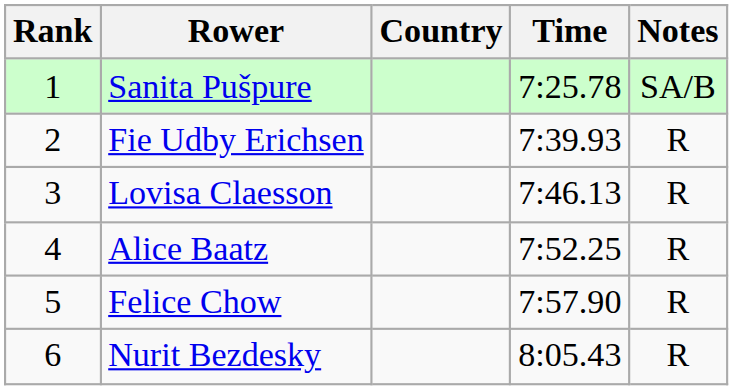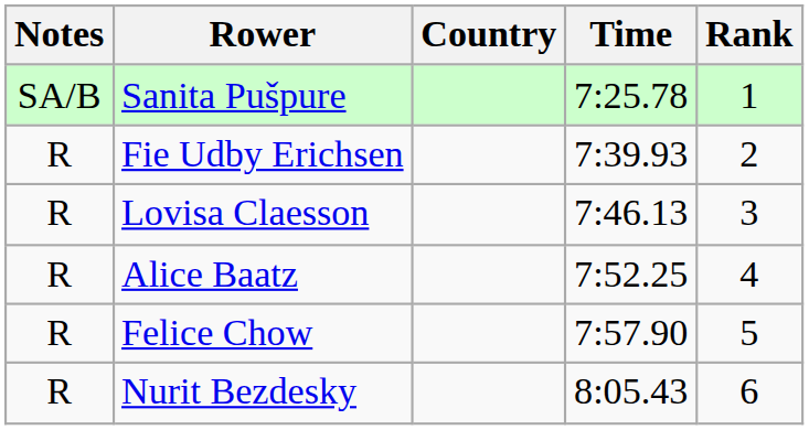columns swapped: Rank <-> Notes
